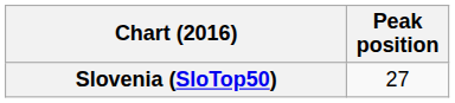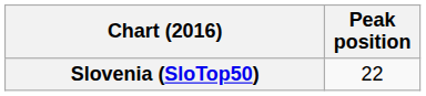Slovenia (SloTop50) | Peak position: 27 -> 22
